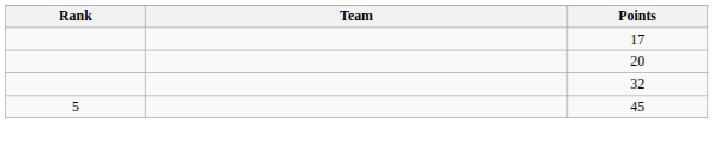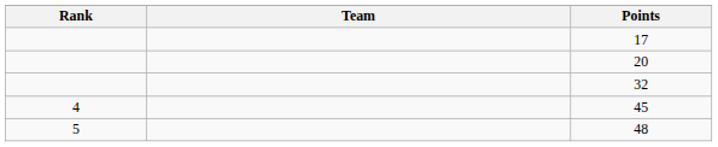45 | Rank: 5 -> 4
+ row: 5 | 48
